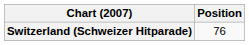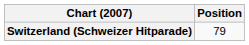Switzerland (Schweizer Hitparade) | Position: 76 -> 79
